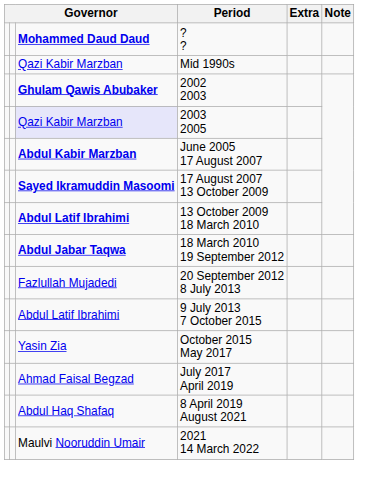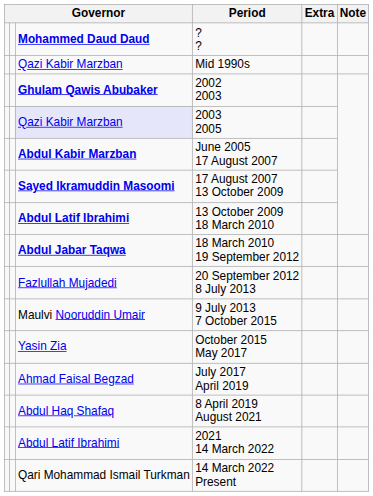9 July 2013 7 October 2015 | column 3: Abdul Latif Ibrahimi -> Maulvi Nooruddin Umair
2021 14 March 2022 | column 3: Maulvi Nooruddin Umair -> Abdul Latif Ibrahimi
+ row: Qari Mohammad Ismail Turkman | 14 March 2022 Present
